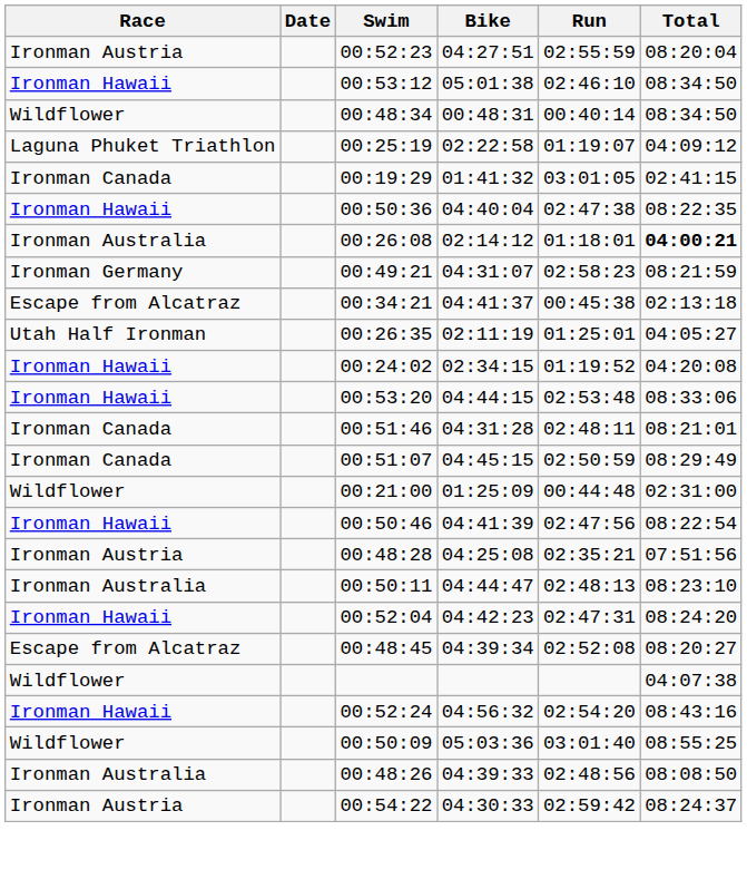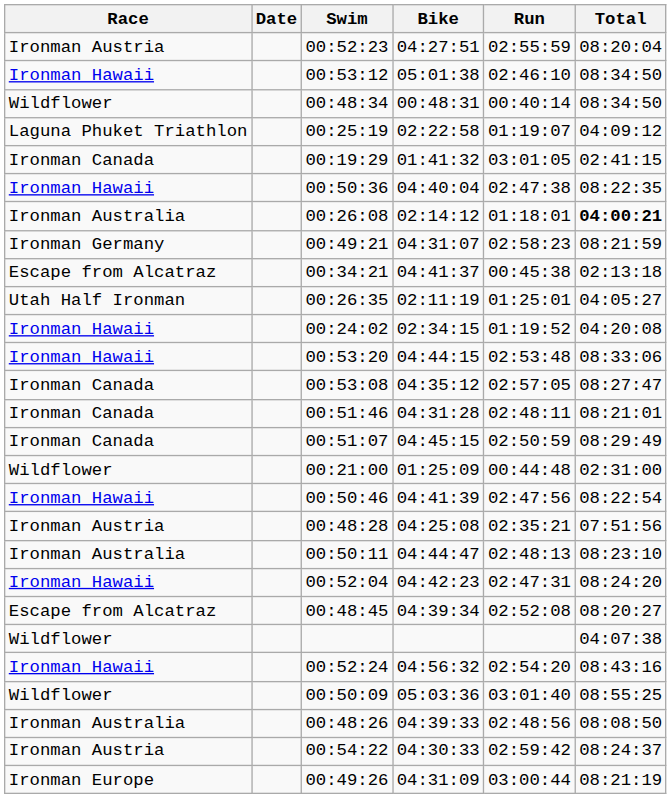+ row: Ironman Canada | 00:53:08 | 04:35:12 | 02:57:05 | 08:27:47
+ row: Ironman Europe | 00:49:26 | 04:31:09 | 03:00:44 | 08:21:19
